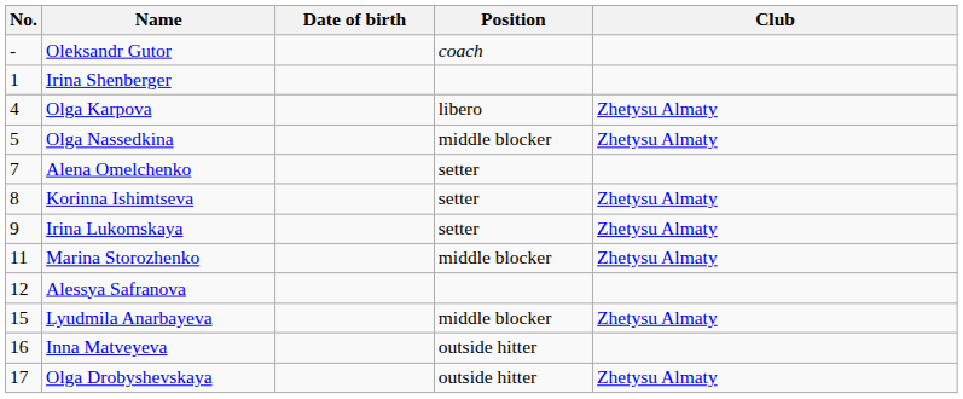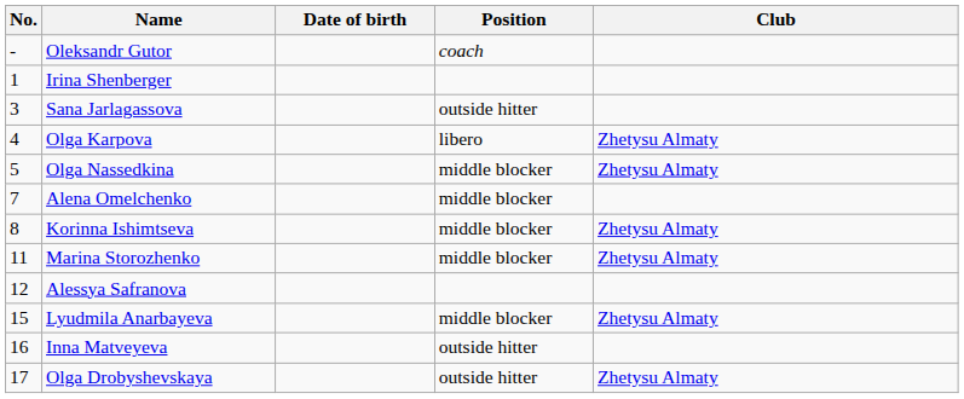+ row: 3 | Sana Jarlagassova | outside hitter
Alena Omelchenko | Position: setter -> middle blocker
Korinna Ishimtseva | Position: setter -> middle blocker
- row: 9 | Irina Lukomskaya | setter | Zhetysu Almaty
